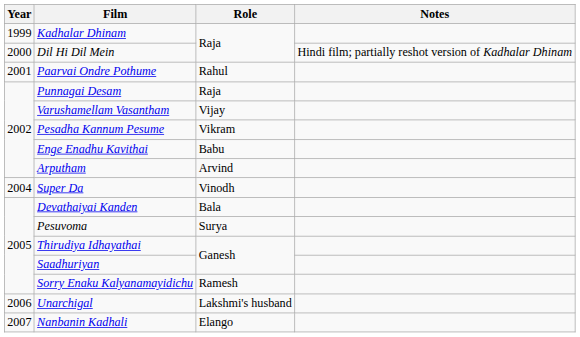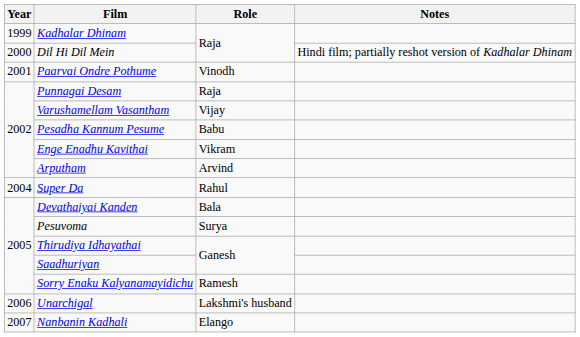Paarvai Ondre Pothume | Role: Rahul -> Vinodh
Pesadha Kannum Pesume | Role: Vikram -> Babu
Enge Enadhu Kavithai | Role: Babu -> Vikram
Super Da | Role: Vinodh -> Rahul
